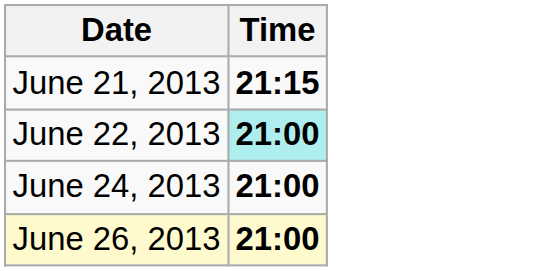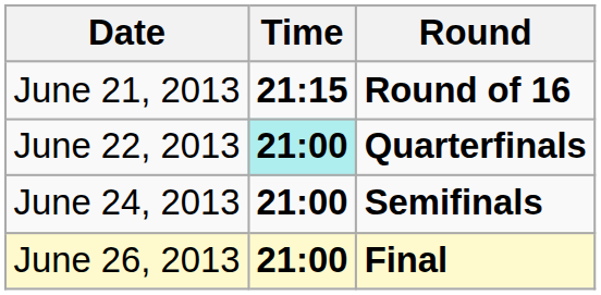+ column: Round | Round of 16 | Quarterfinals | Semifinals | Final
